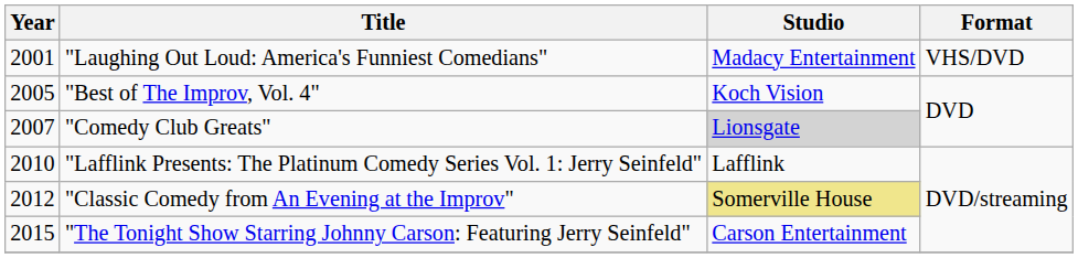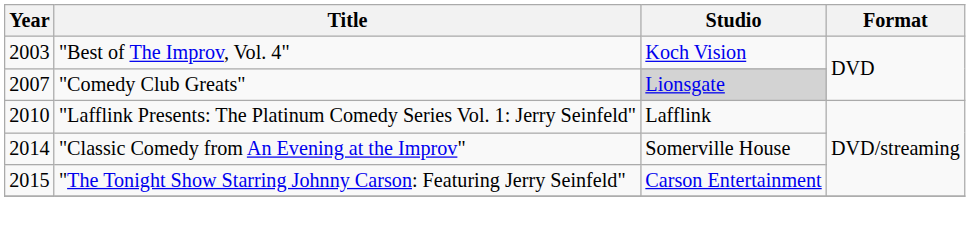- row: 2001 | "Laughing Out Loud: America's Funniest Comedians" | Madacy Entertainment | VHS/DVD
"Best of The Improv, Vol. 4" | Year: 2005 -> 2003
"Classic Comedy from An Evening at the Improv" | Year: 2012 -> 2014
"Classic Comedy from An Evening at the Improv" | Studio: khaki background -> no background
